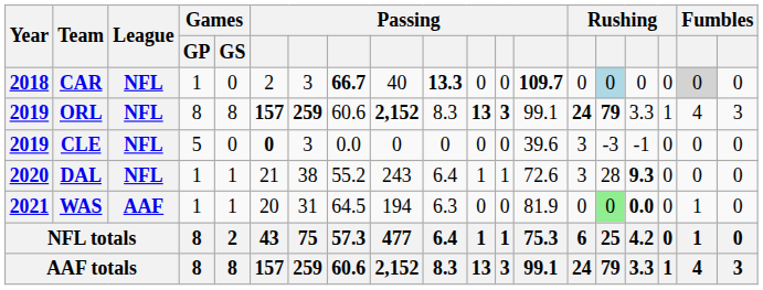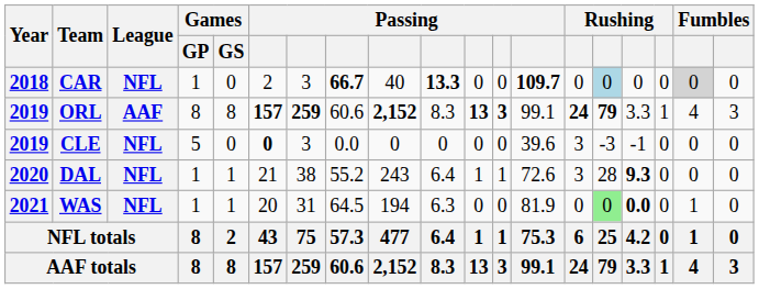ORL | League: NFL -> AAF
WAS | League: AAF -> NFL
